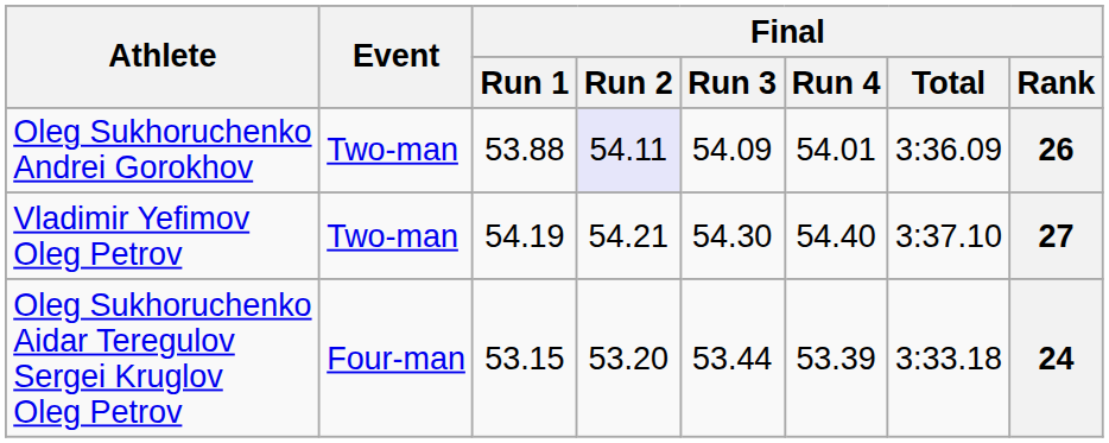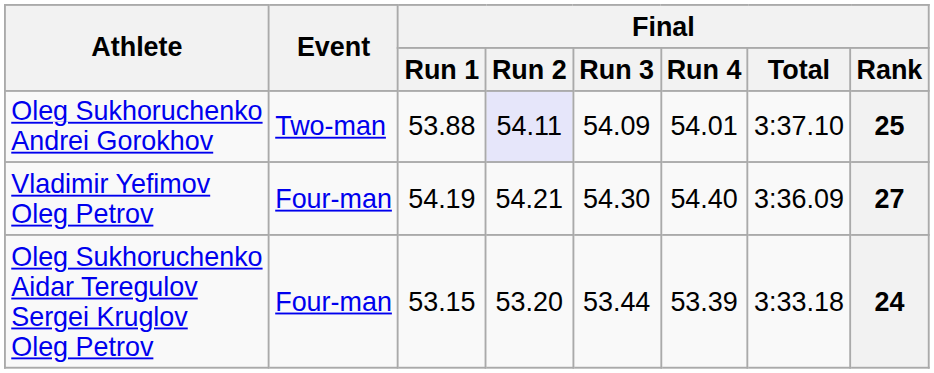Oleg Sukhoruchenko Andrei Gorokhov | Final / Total: 3:36.09 -> 3:37.10
Oleg Sukhoruchenko Andrei Gorokhov | Final / Rank: 26 -> 25
Vladimir Yefimov Oleg Petrov | Event: Two-man -> Four-man
Vladimir Yefimov Oleg Petrov | Final / Total: 3:37.10 -> 3:36.09
